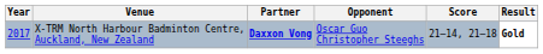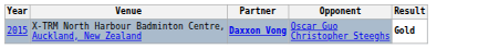- column: Score | 21–14, 21–18
X-TRM North Harbour Badminton Centre, Auckland, New Zealand | Year: 2017 -> 2015
